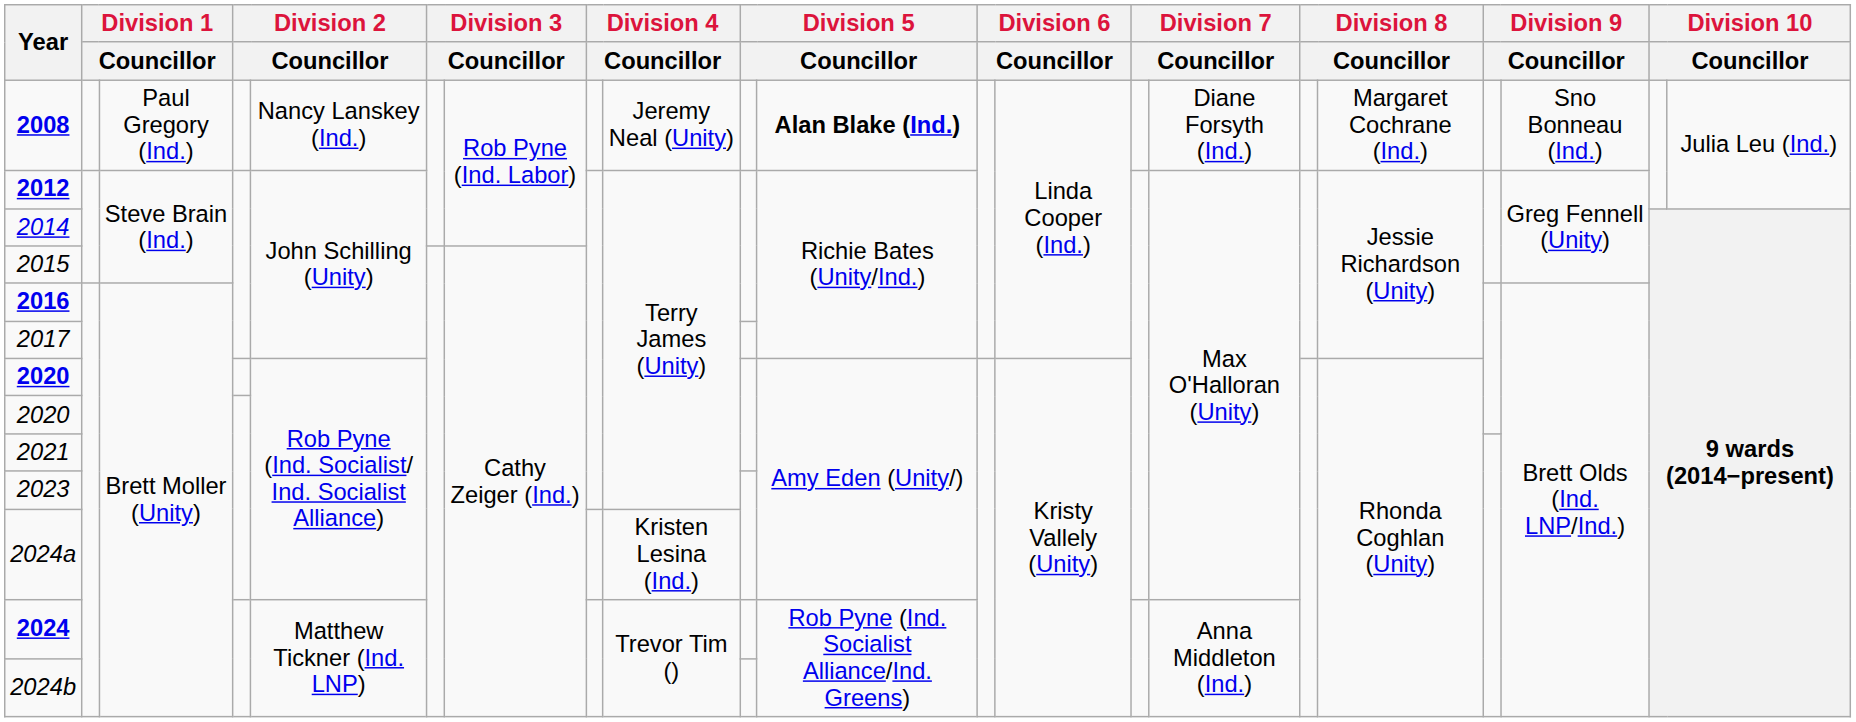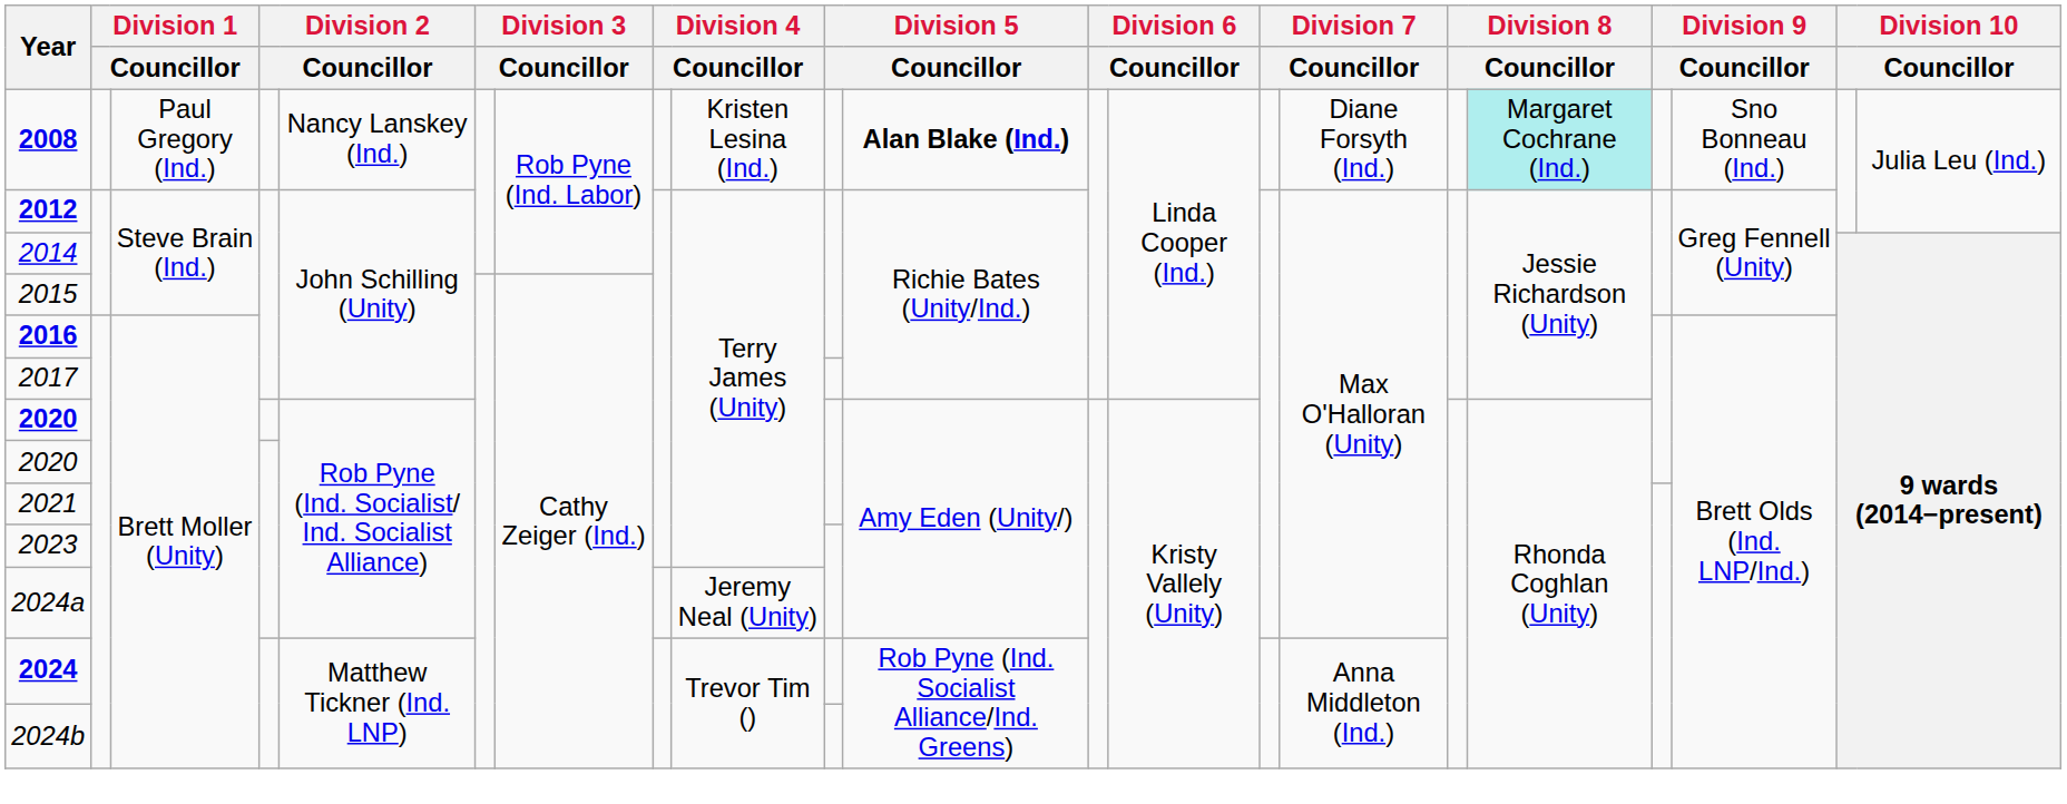2008 | column 9: Jeremy Neal (Unity) -> Kristen Lesina (Ind.)
2008 | column 17: no background -> paleturquoise background
2024a | column 9: Kristen Lesina (Ind.) -> Jeremy Neal (Unity)
